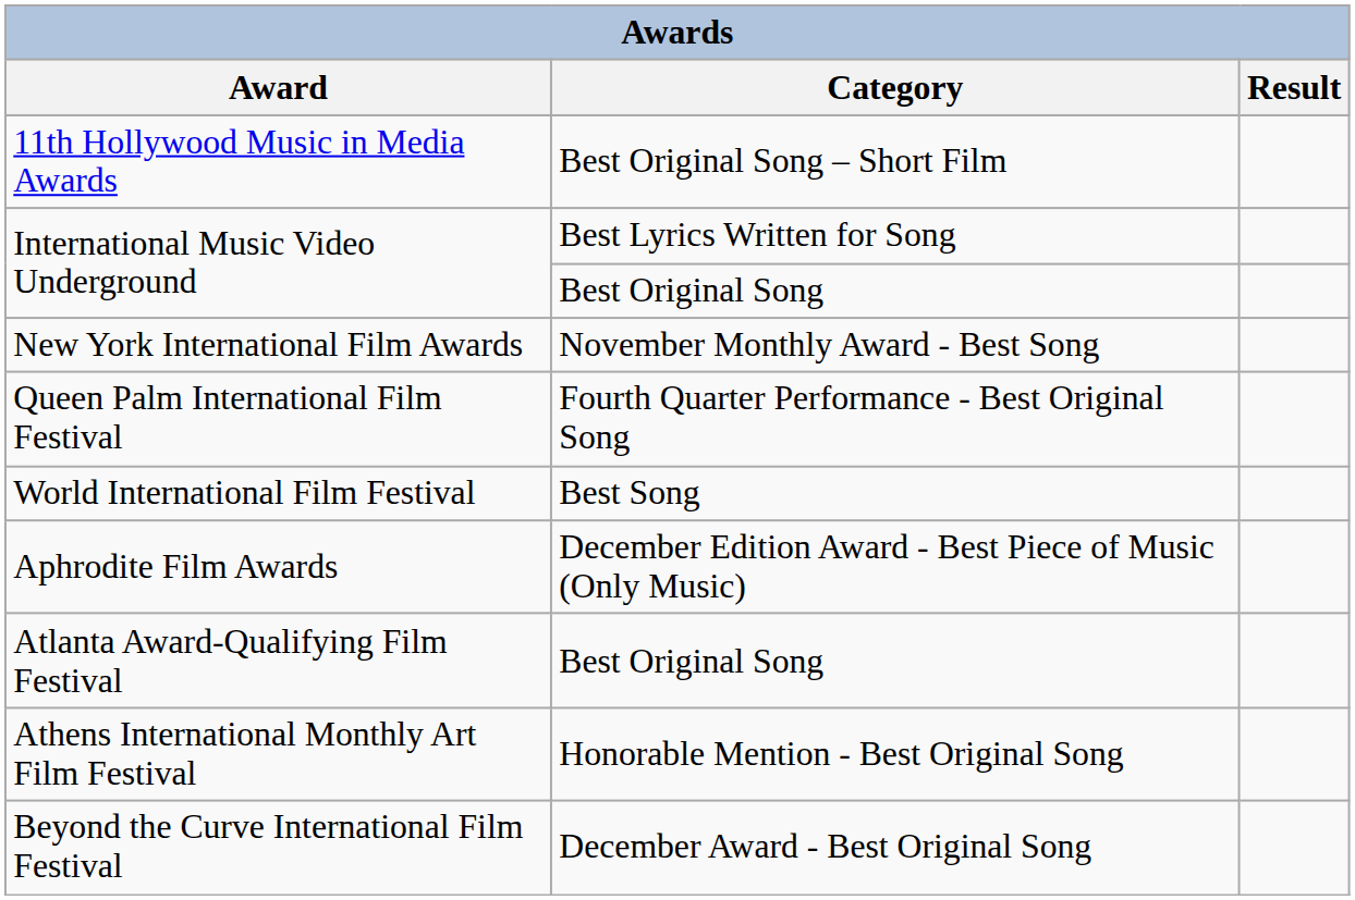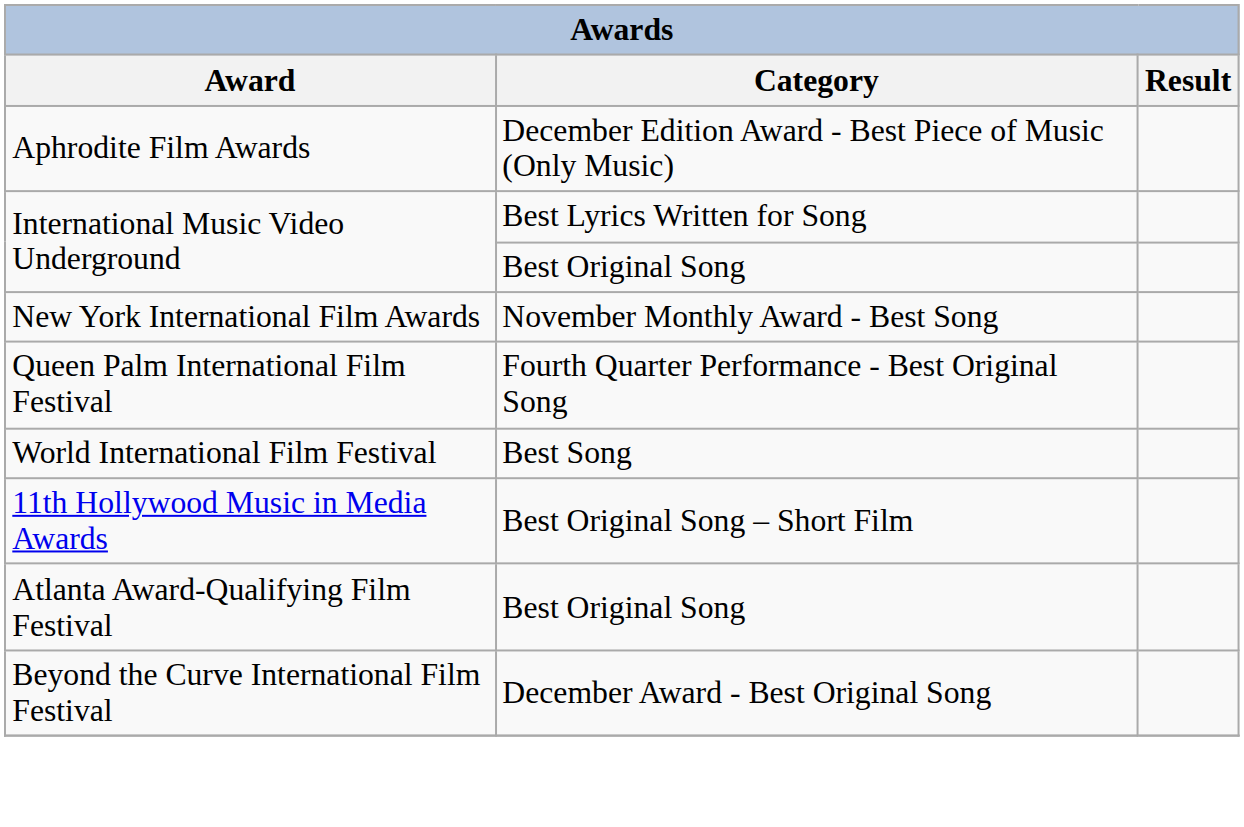rows swapped: Aphrodite Film Awards <-> 11th Hollywood Music in Media Awards
- row: Athens International Monthly Art Film Festival | Honorable Mention - Best Original Song
